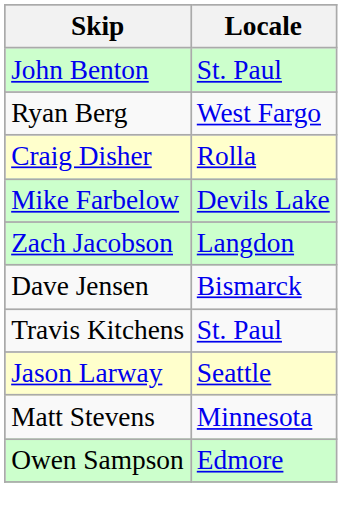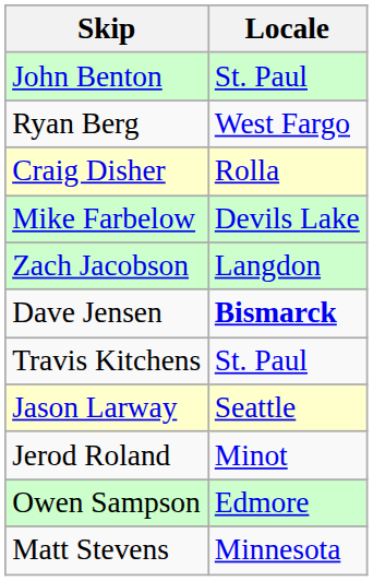Dave Jensen | Locale: normal -> bold
+ row: Jerod Roland | Minot
rows swapped: Owen Sampson <-> Matt Stevens
